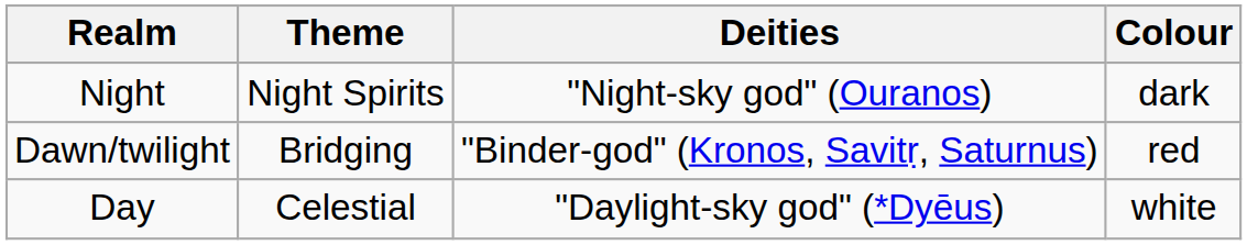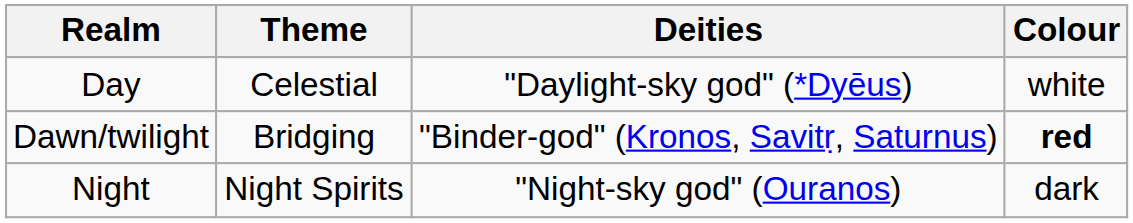rows swapped: Day <-> Night
Dawn/twilight | Colour: normal -> bold
